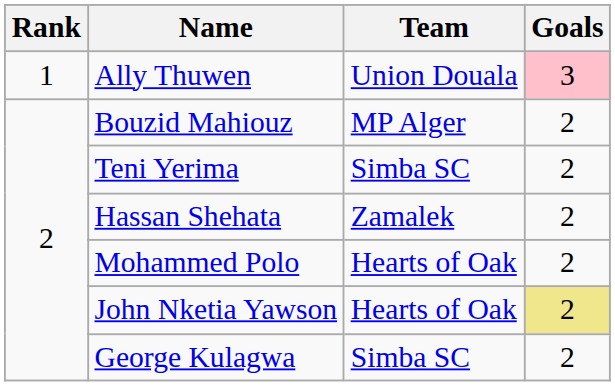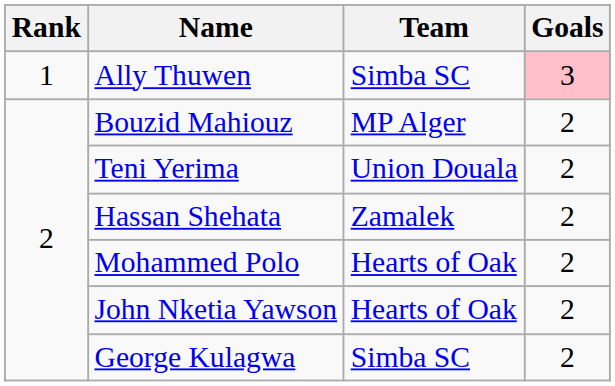Ally Thuwen | Team: Union Douala -> Simba SC
Teni Yerima | Team: Simba SC -> Union Douala
John Nketia Yawson | Goals: khaki background -> no background
